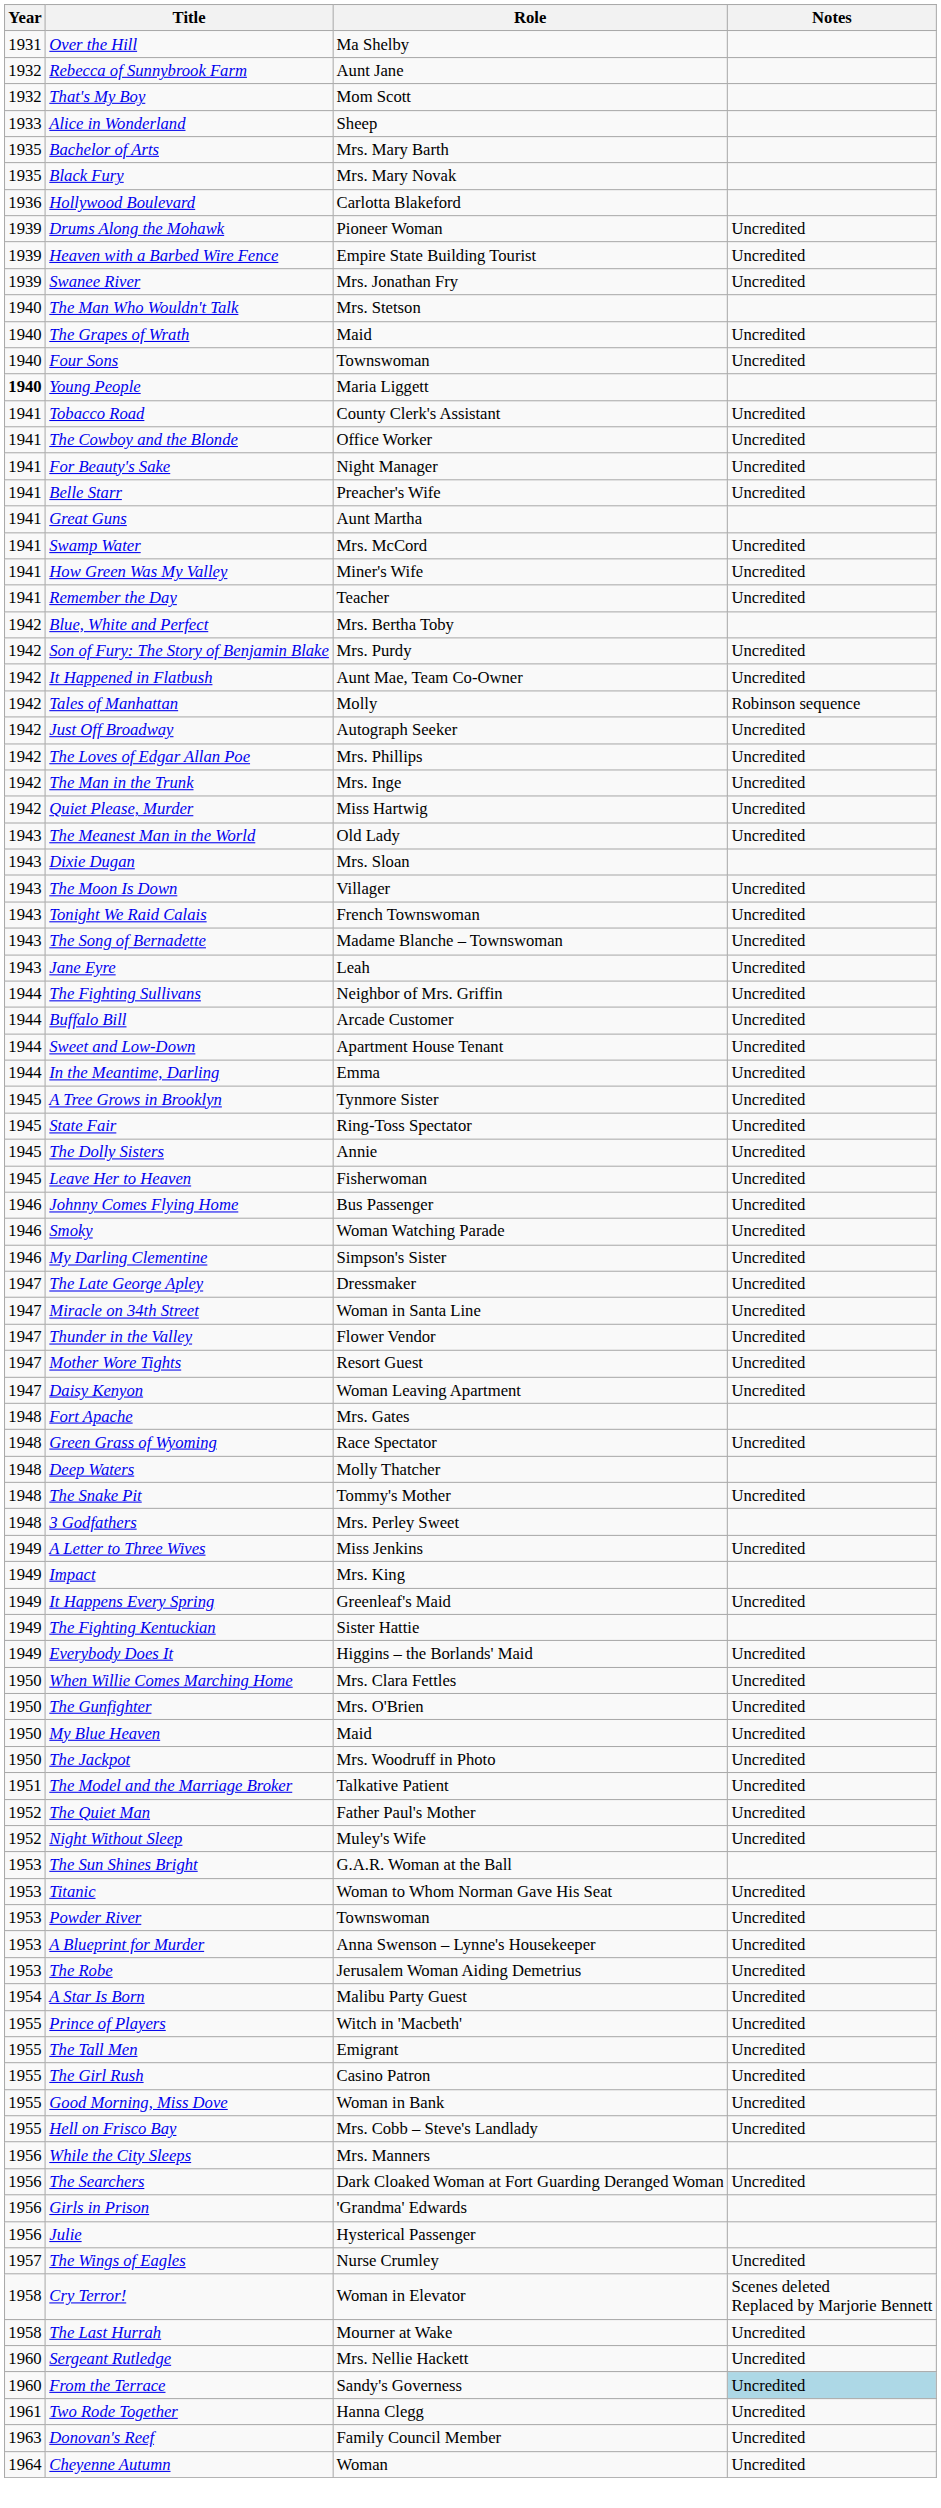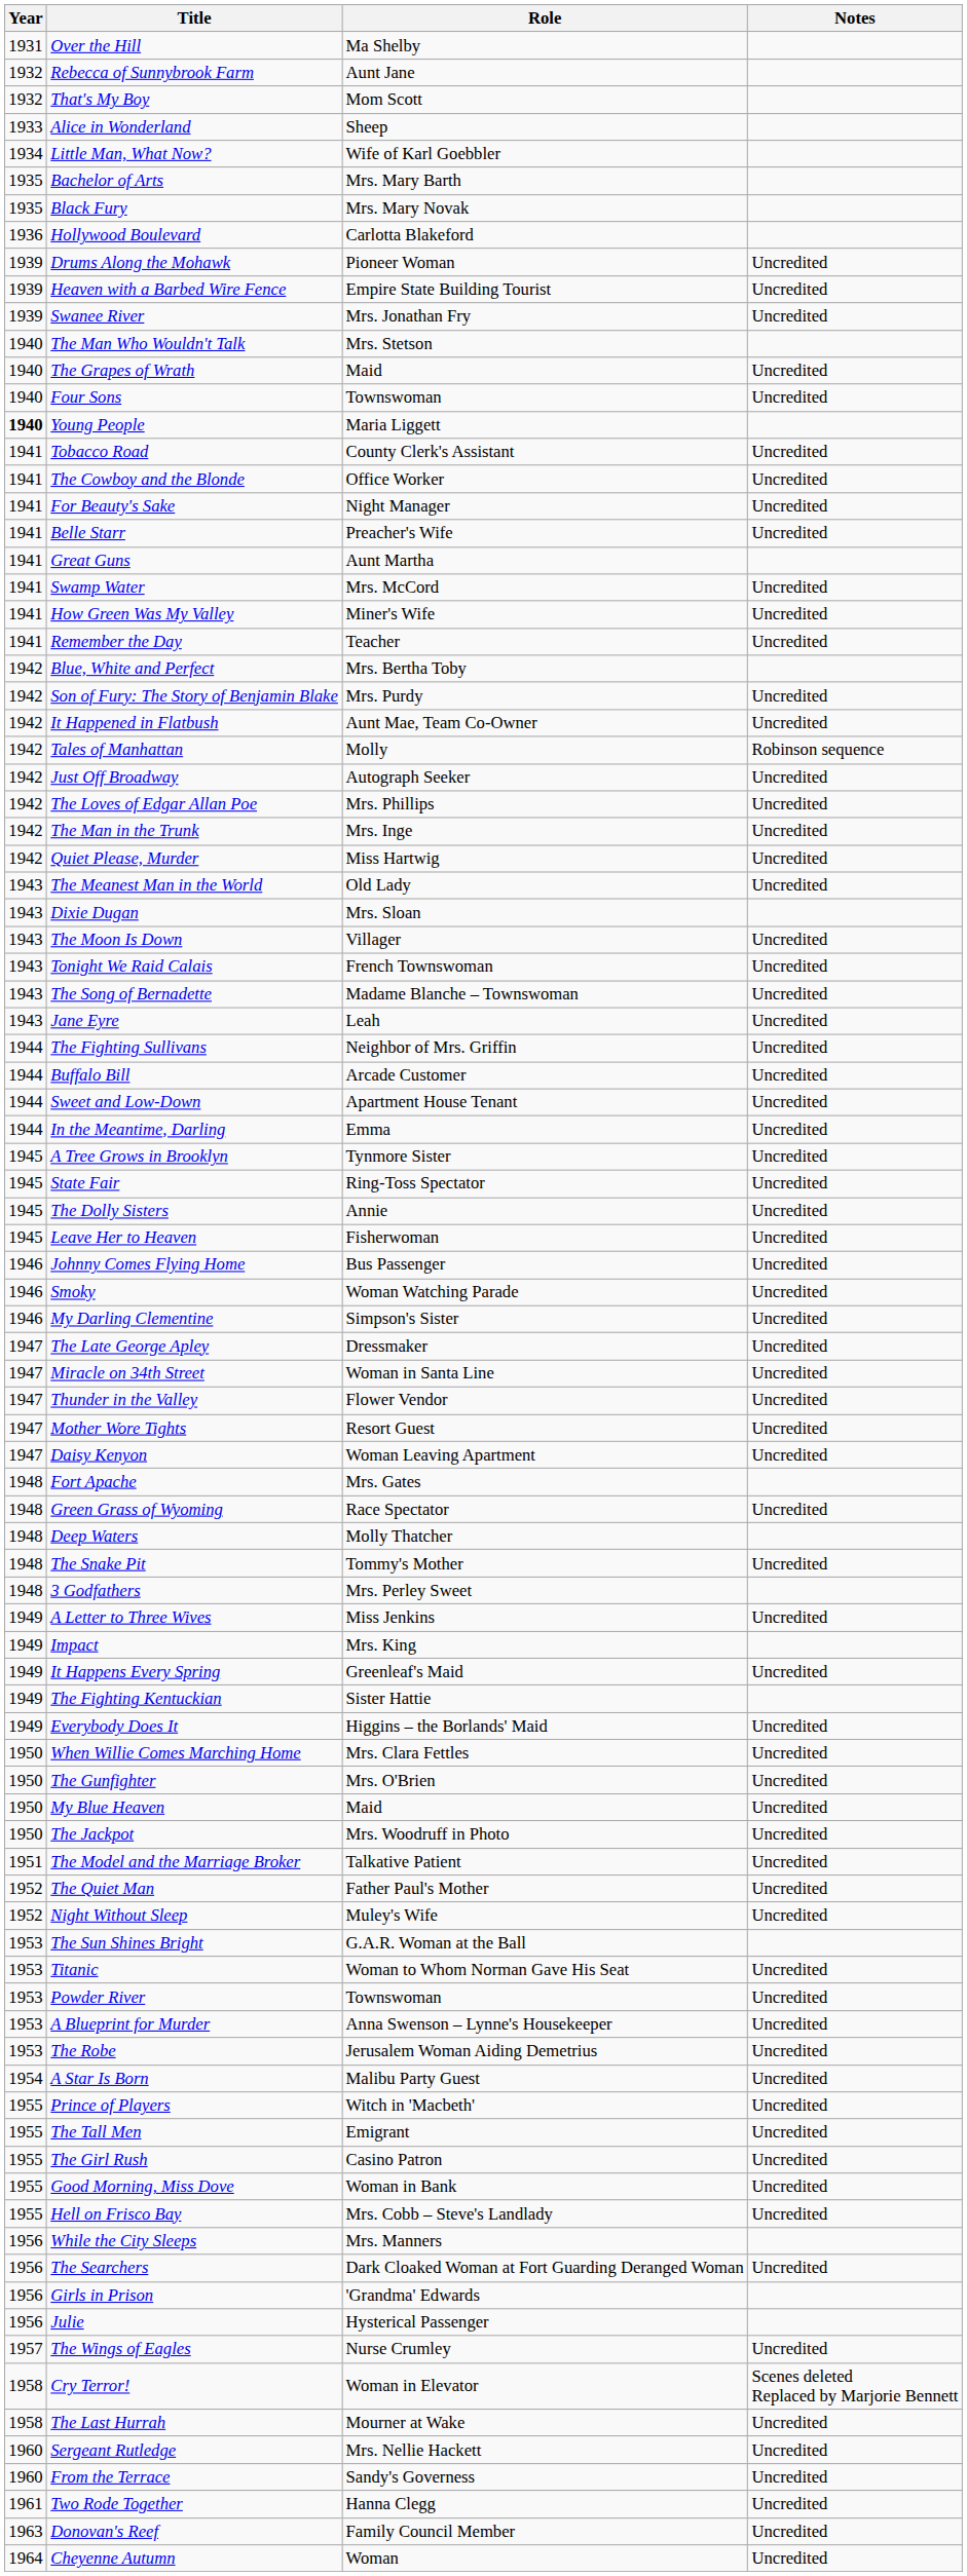+ row: 1934 | Little Man, What Now? | Wife of Karl Goebbler
From the Terrace | Notes: lightblue background -> no background
